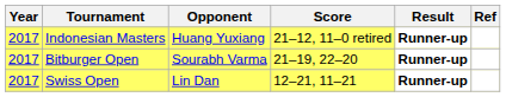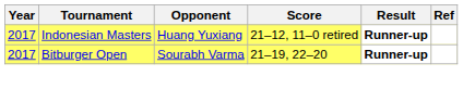- row: 2017 | Swiss Open | Lin Dan | 12–21, 11–21 | Runner-up
